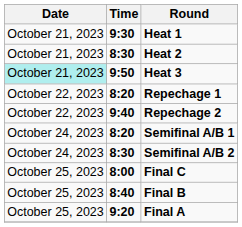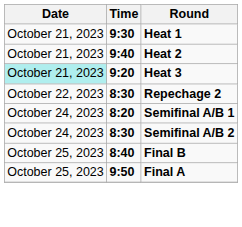Heat 2 | Time: 8:30 -> 9:40
Heat 3 | Time: 9:50 -> 9:20
- row: October 22, 2023 | 8:20 | Repechage 1
Repechage 2 | Time: 9:40 -> 8:30
- row: October 25, 2023 | 8:00 | Final C
Final A | Time: 9:20 -> 9:50
